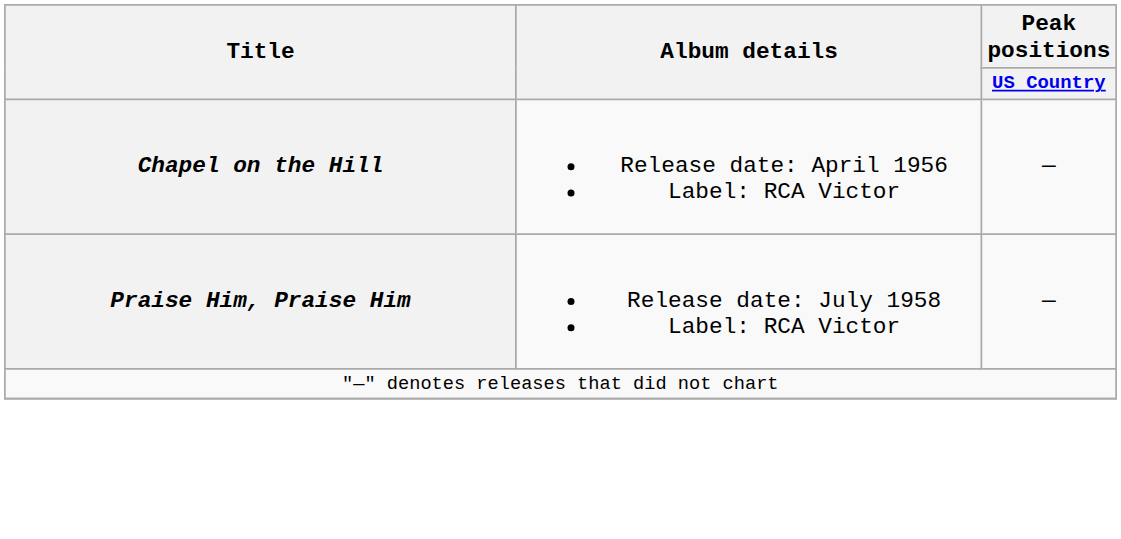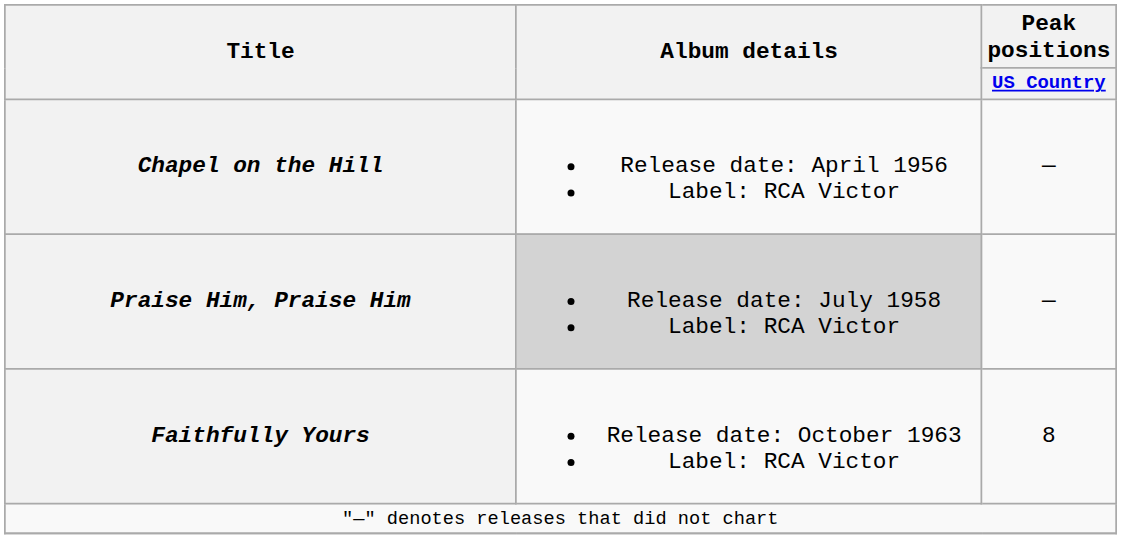Praise Him, Praise Him | Album details: no background -> lightgrey background
+ row: Faithfully Yours | Release date: October 1963 Label: RCA Victor | 8
